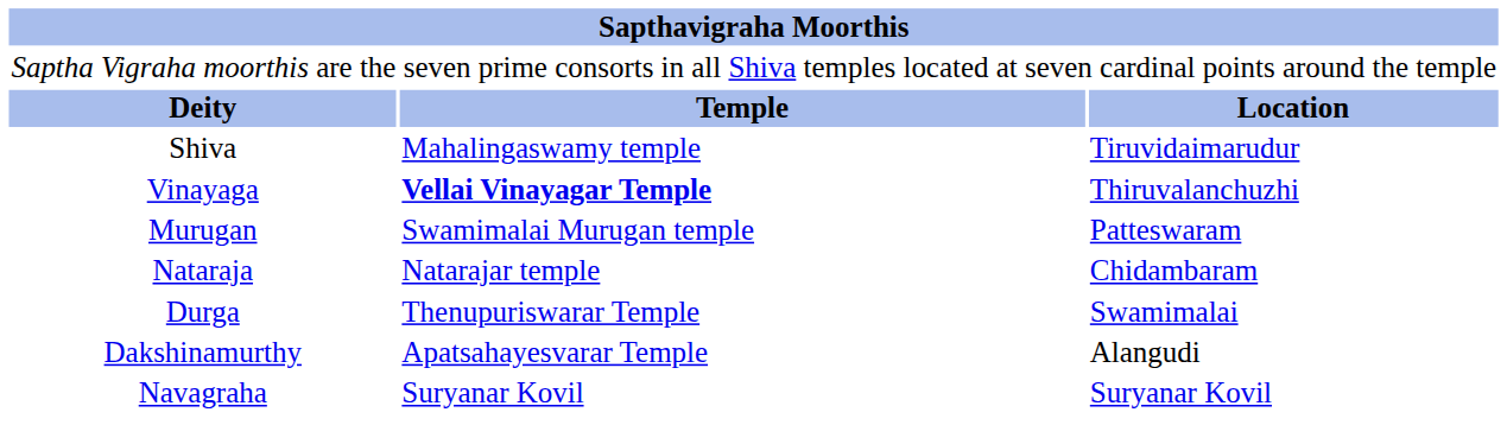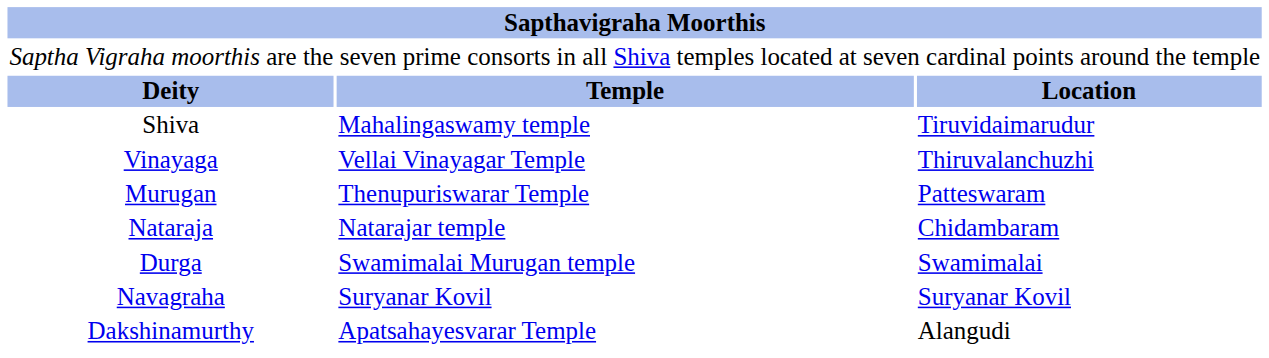Vinayaga | column 2: bold -> normal
Murugan | column 2: Swamimalai Murugan temple -> Thenupuriswarar Temple
Durga | column 2: Thenupuriswarar Temple -> Swamimalai Murugan temple
rows swapped: Dakshinamurthy <-> Navagraha
